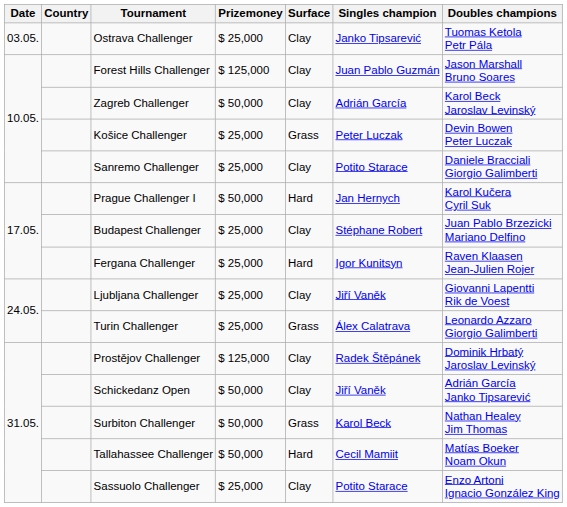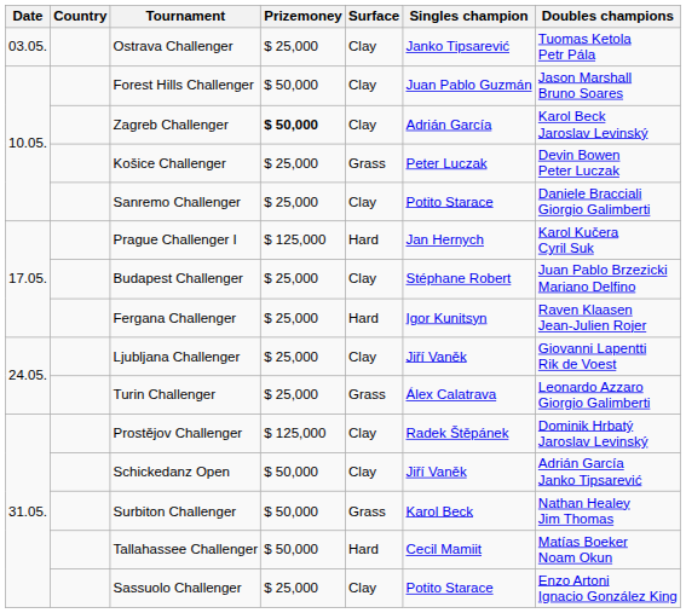Forest Hills Challenger | Prizemoney: $ 125,000 -> $ 50,000
Zagreb Challenger | Prizemoney: normal -> bold
Prague Challenger I | Prizemoney: $ 50,000 -> $ 125,000
